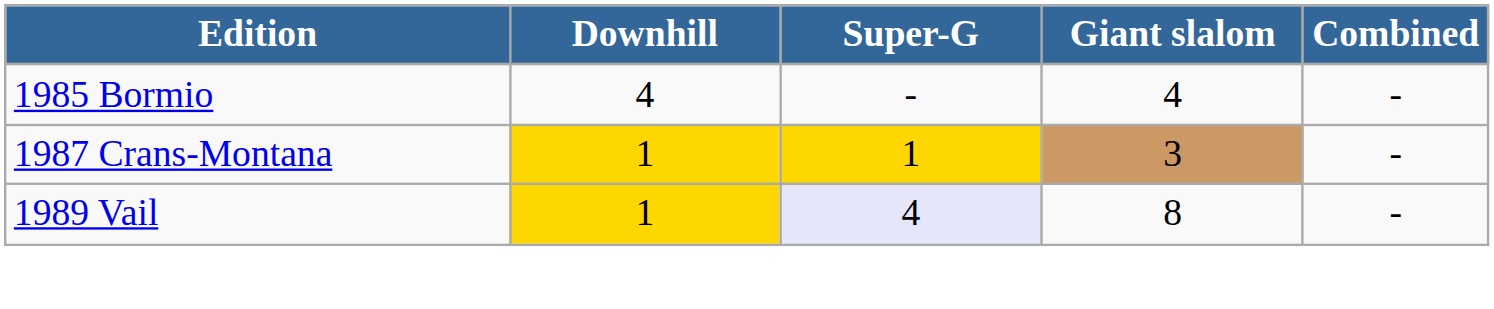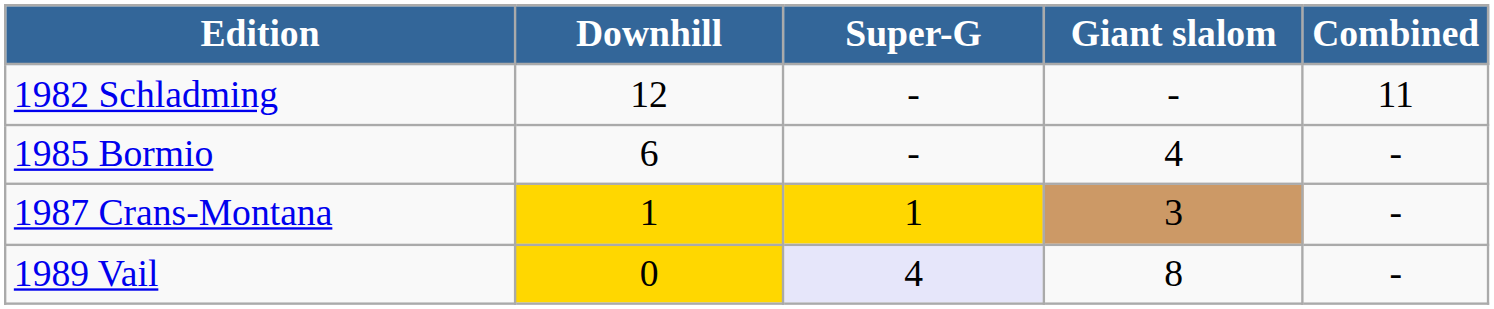+ row: 1982 Schladming | 12 | - | - | 11
1985 Bormio | Downhill: 4 -> 6
1989 Vail | Downhill: 1 -> 0
